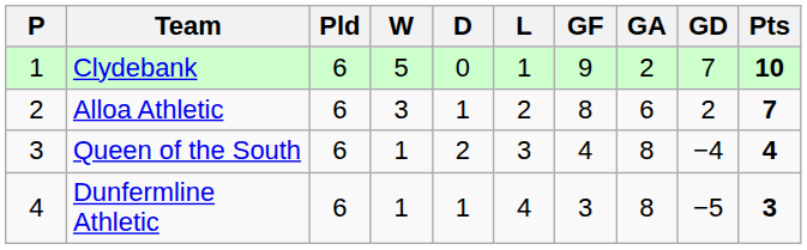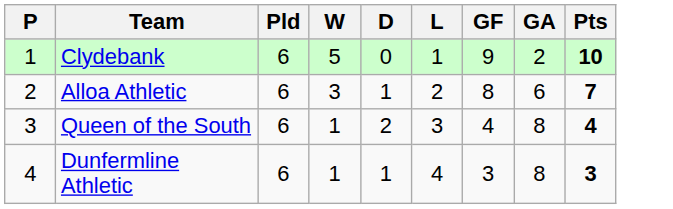- column: GD | 7 | 2 | −4 | −5
